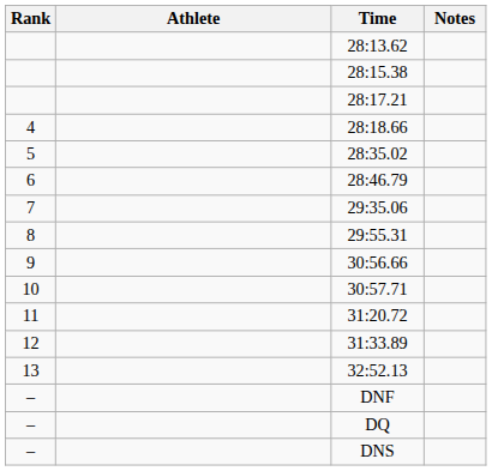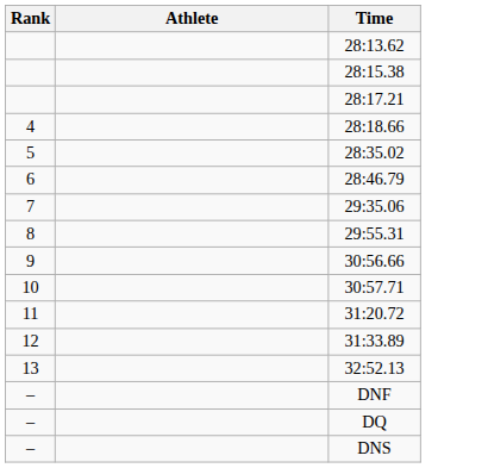- column: Notes
